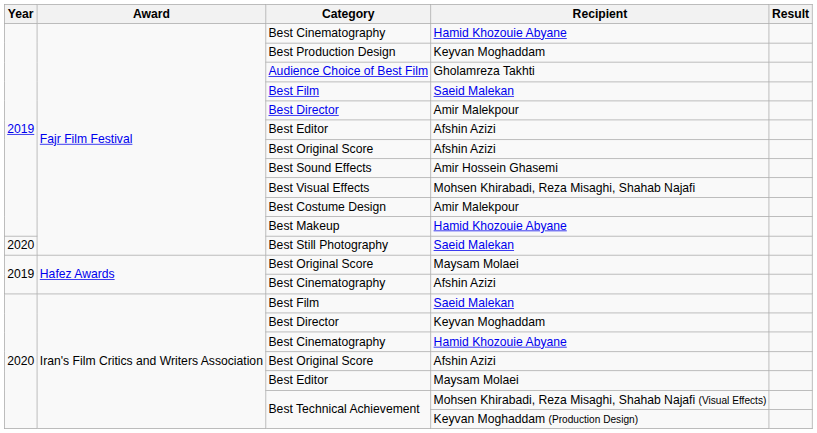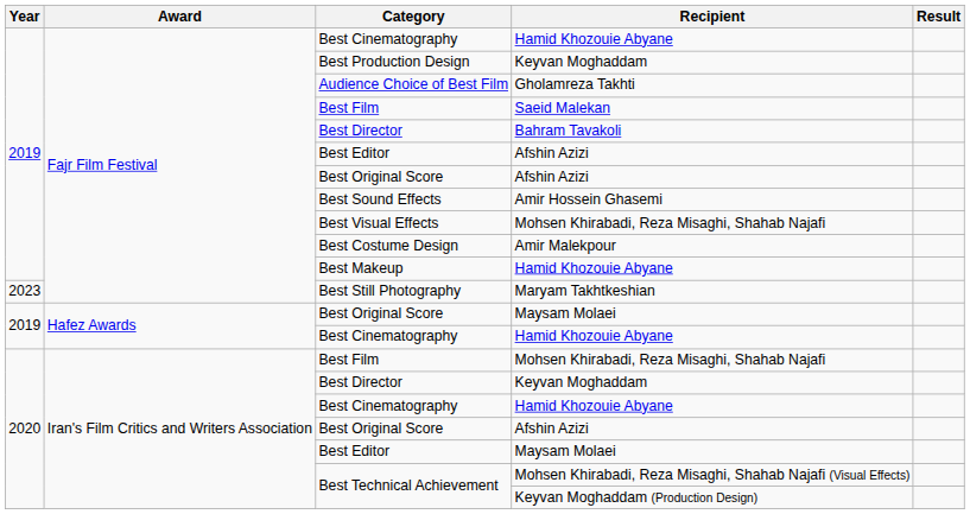Fajr Film Festival / Best Director | Recipient: Amir Malekpour -> Bahram Tavakoli
Best Still Photography | Year: 2020 -> 2023
Best Still Photography | Recipient: Saeid Malekan -> Maryam Takhtkeshian
Hafez Awards / Best Cinematography | Recipient: Afshin Azizi -> Hamid Khozouie Abyane
Iran's Film Critics and Writers Association / Best Film | Recipient: Saeid Malekan -> Mohsen Khirabadi, Reza Misaghi, Shahab Najafi
